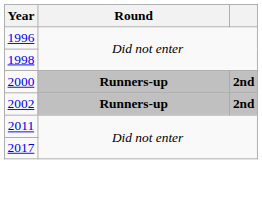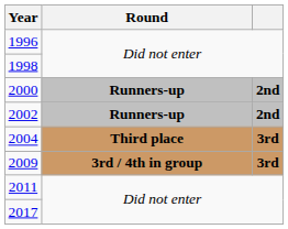+ row: 2004 | Third place | 3rd
+ row: 2009 | 3rd / 4th in group | 3rd
